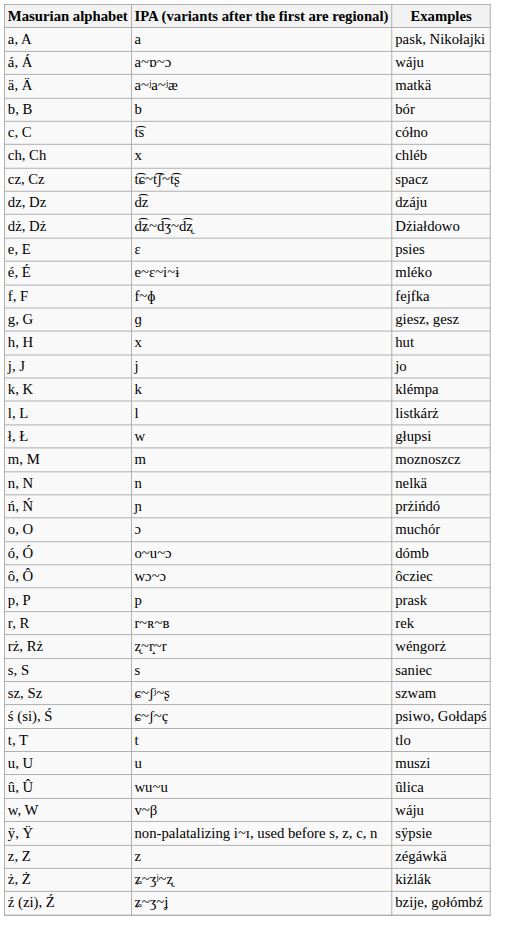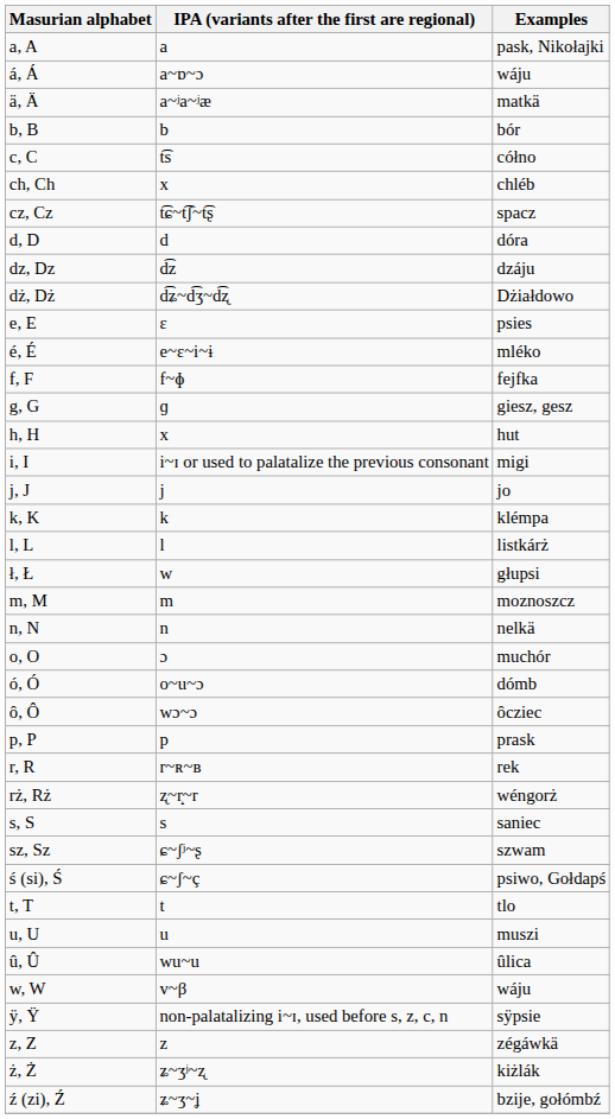+ row: d, D | d | dóra
+ row: i, I | i~ɪ or used to palatalize the previous consonant | migi
- row: ń, Ń | ɲ | prżińdó
